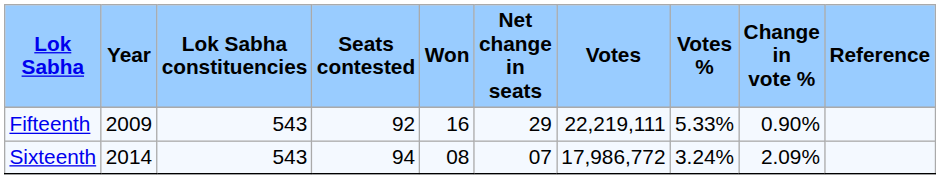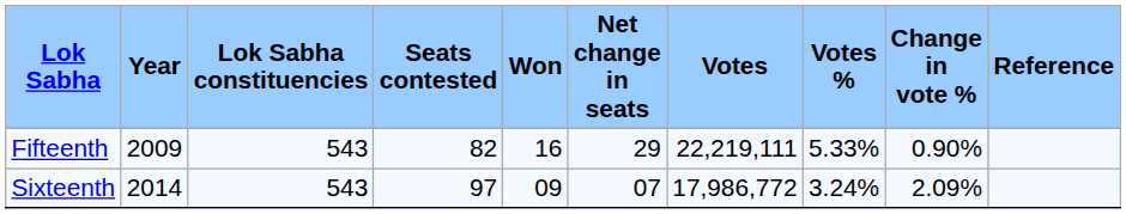Fifteenth | Seats contested: 92 -> 82
Sixteenth | Seats contested: 94 -> 97
Sixteenth | Won: 08 -> 09
